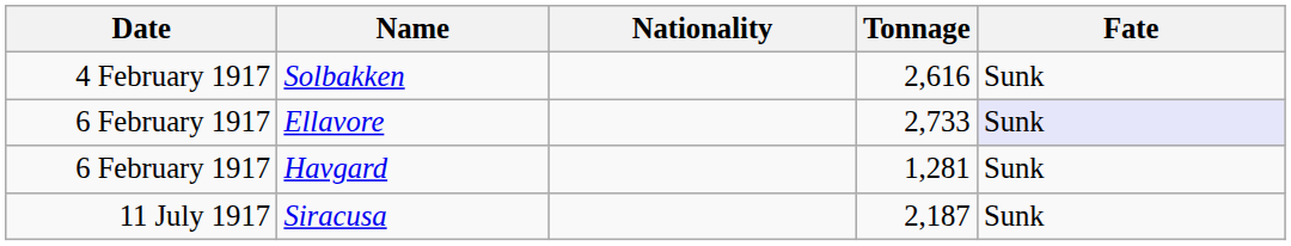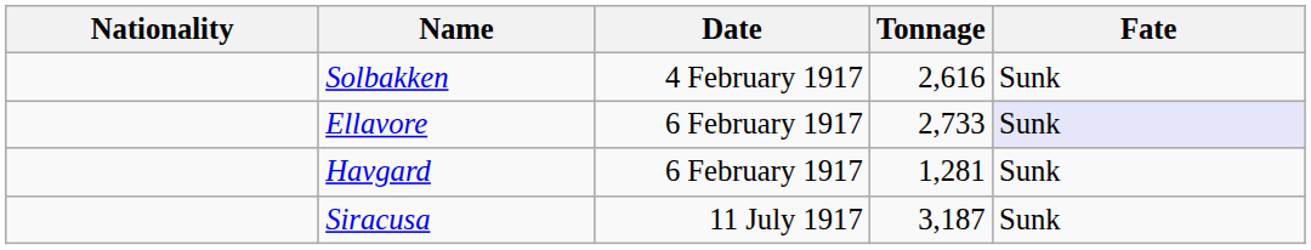columns swapped: Date <-> Nationality
Siracusa | Tonnage: 2,187 -> 3,187
